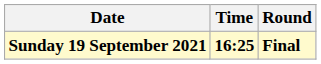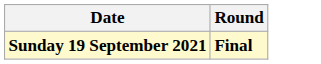- column: Time | 16:25
